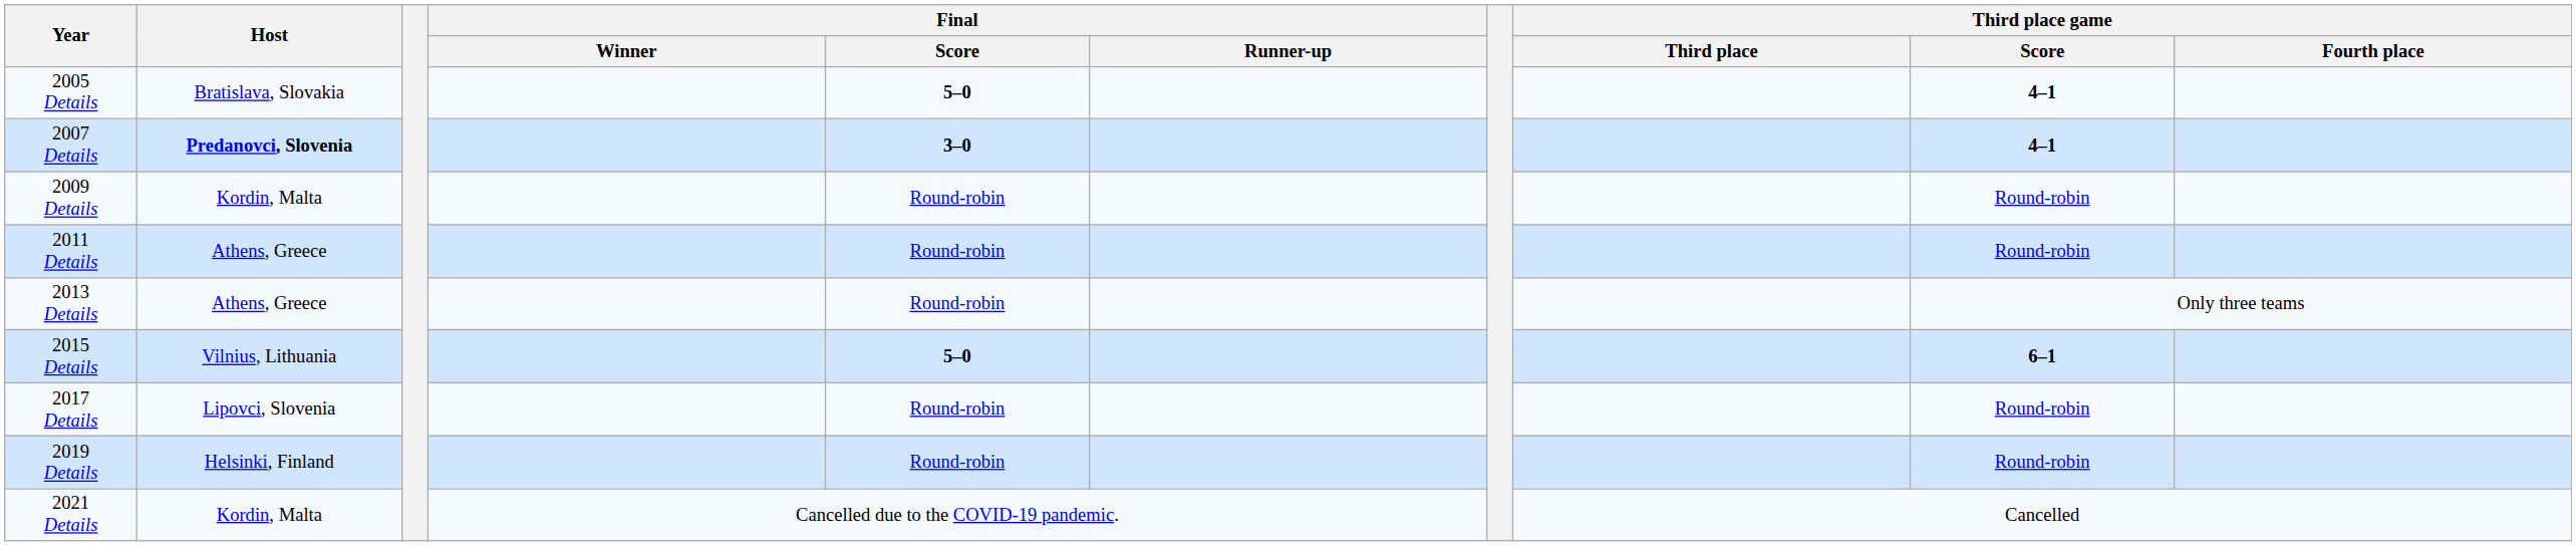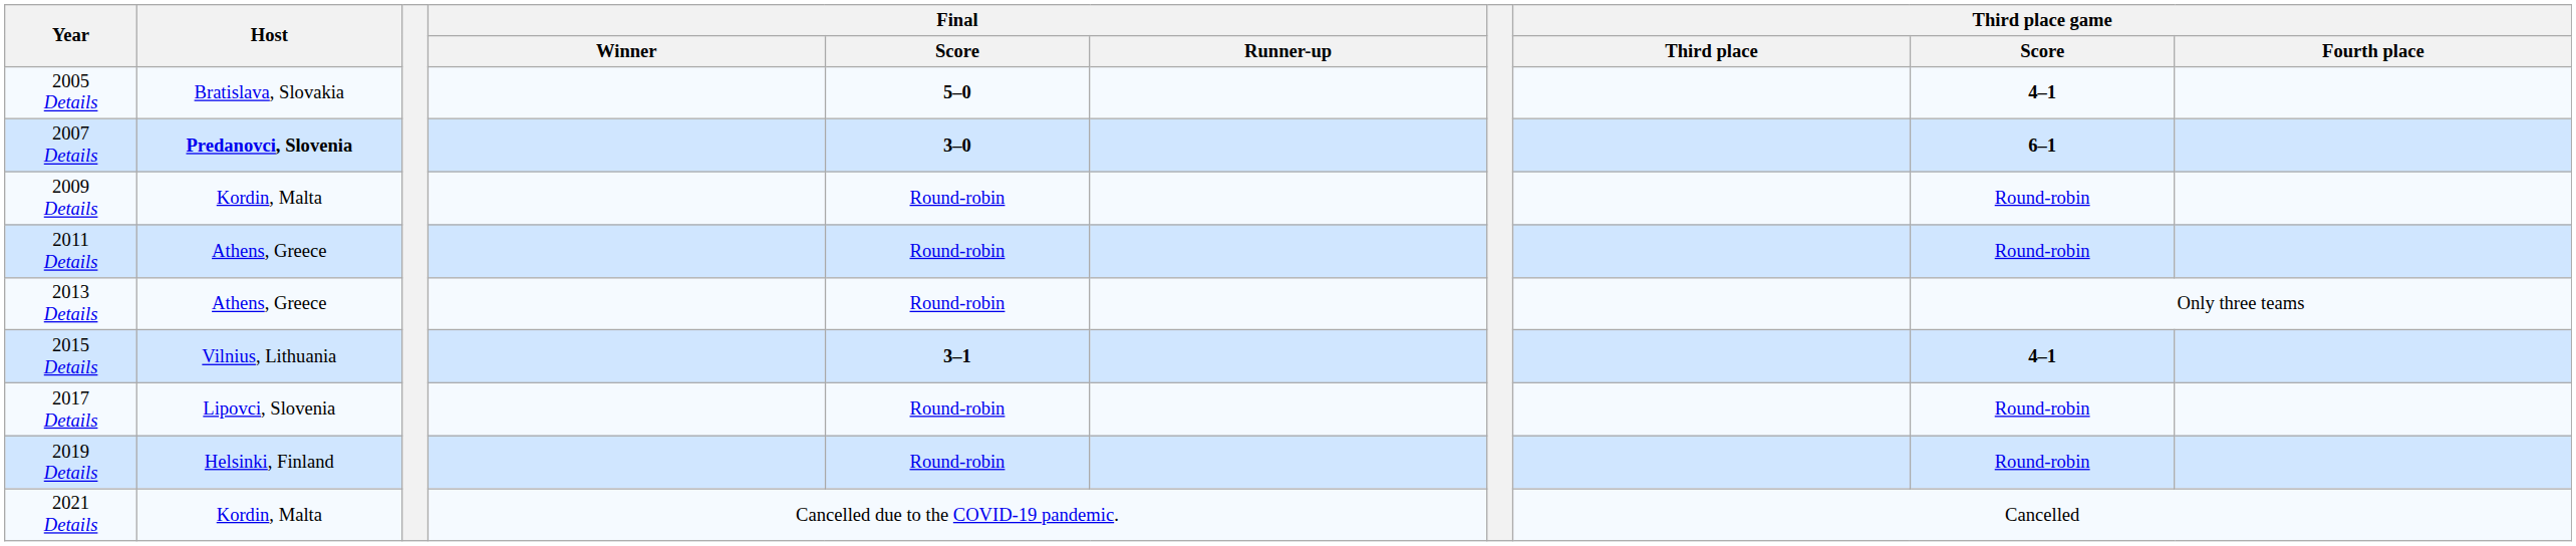2007 Details | Third place game / Score: 4–1 -> 6–1
2015 Details | Final / Score: 5–0 -> 3–1
2015 Details | Third place game / Score: 6–1 -> 4–1
